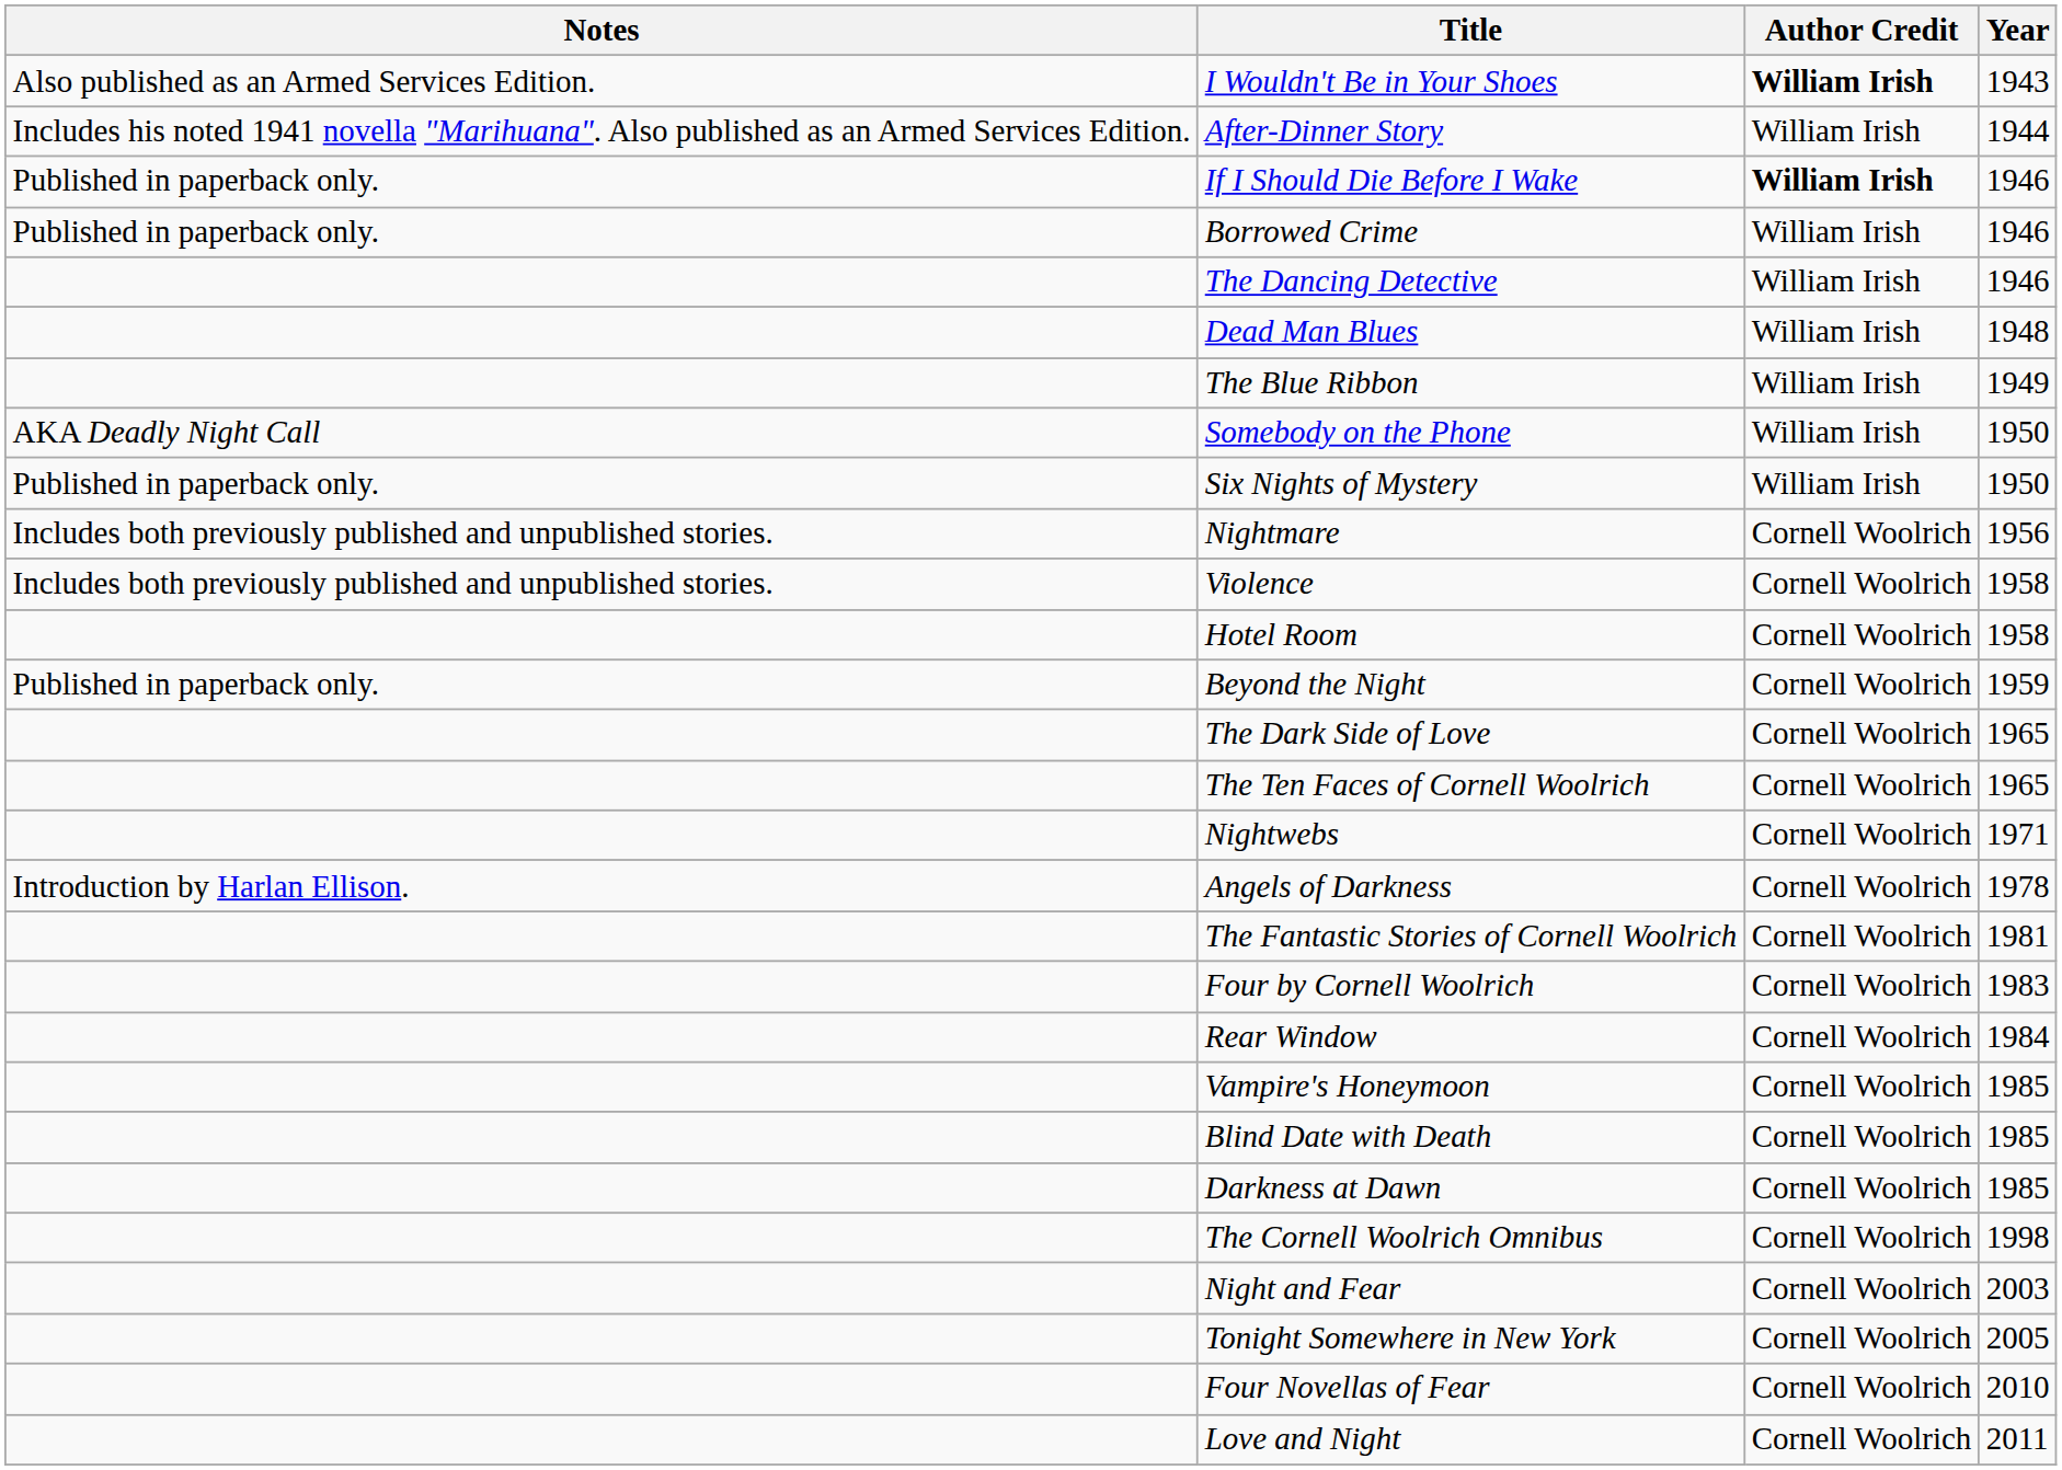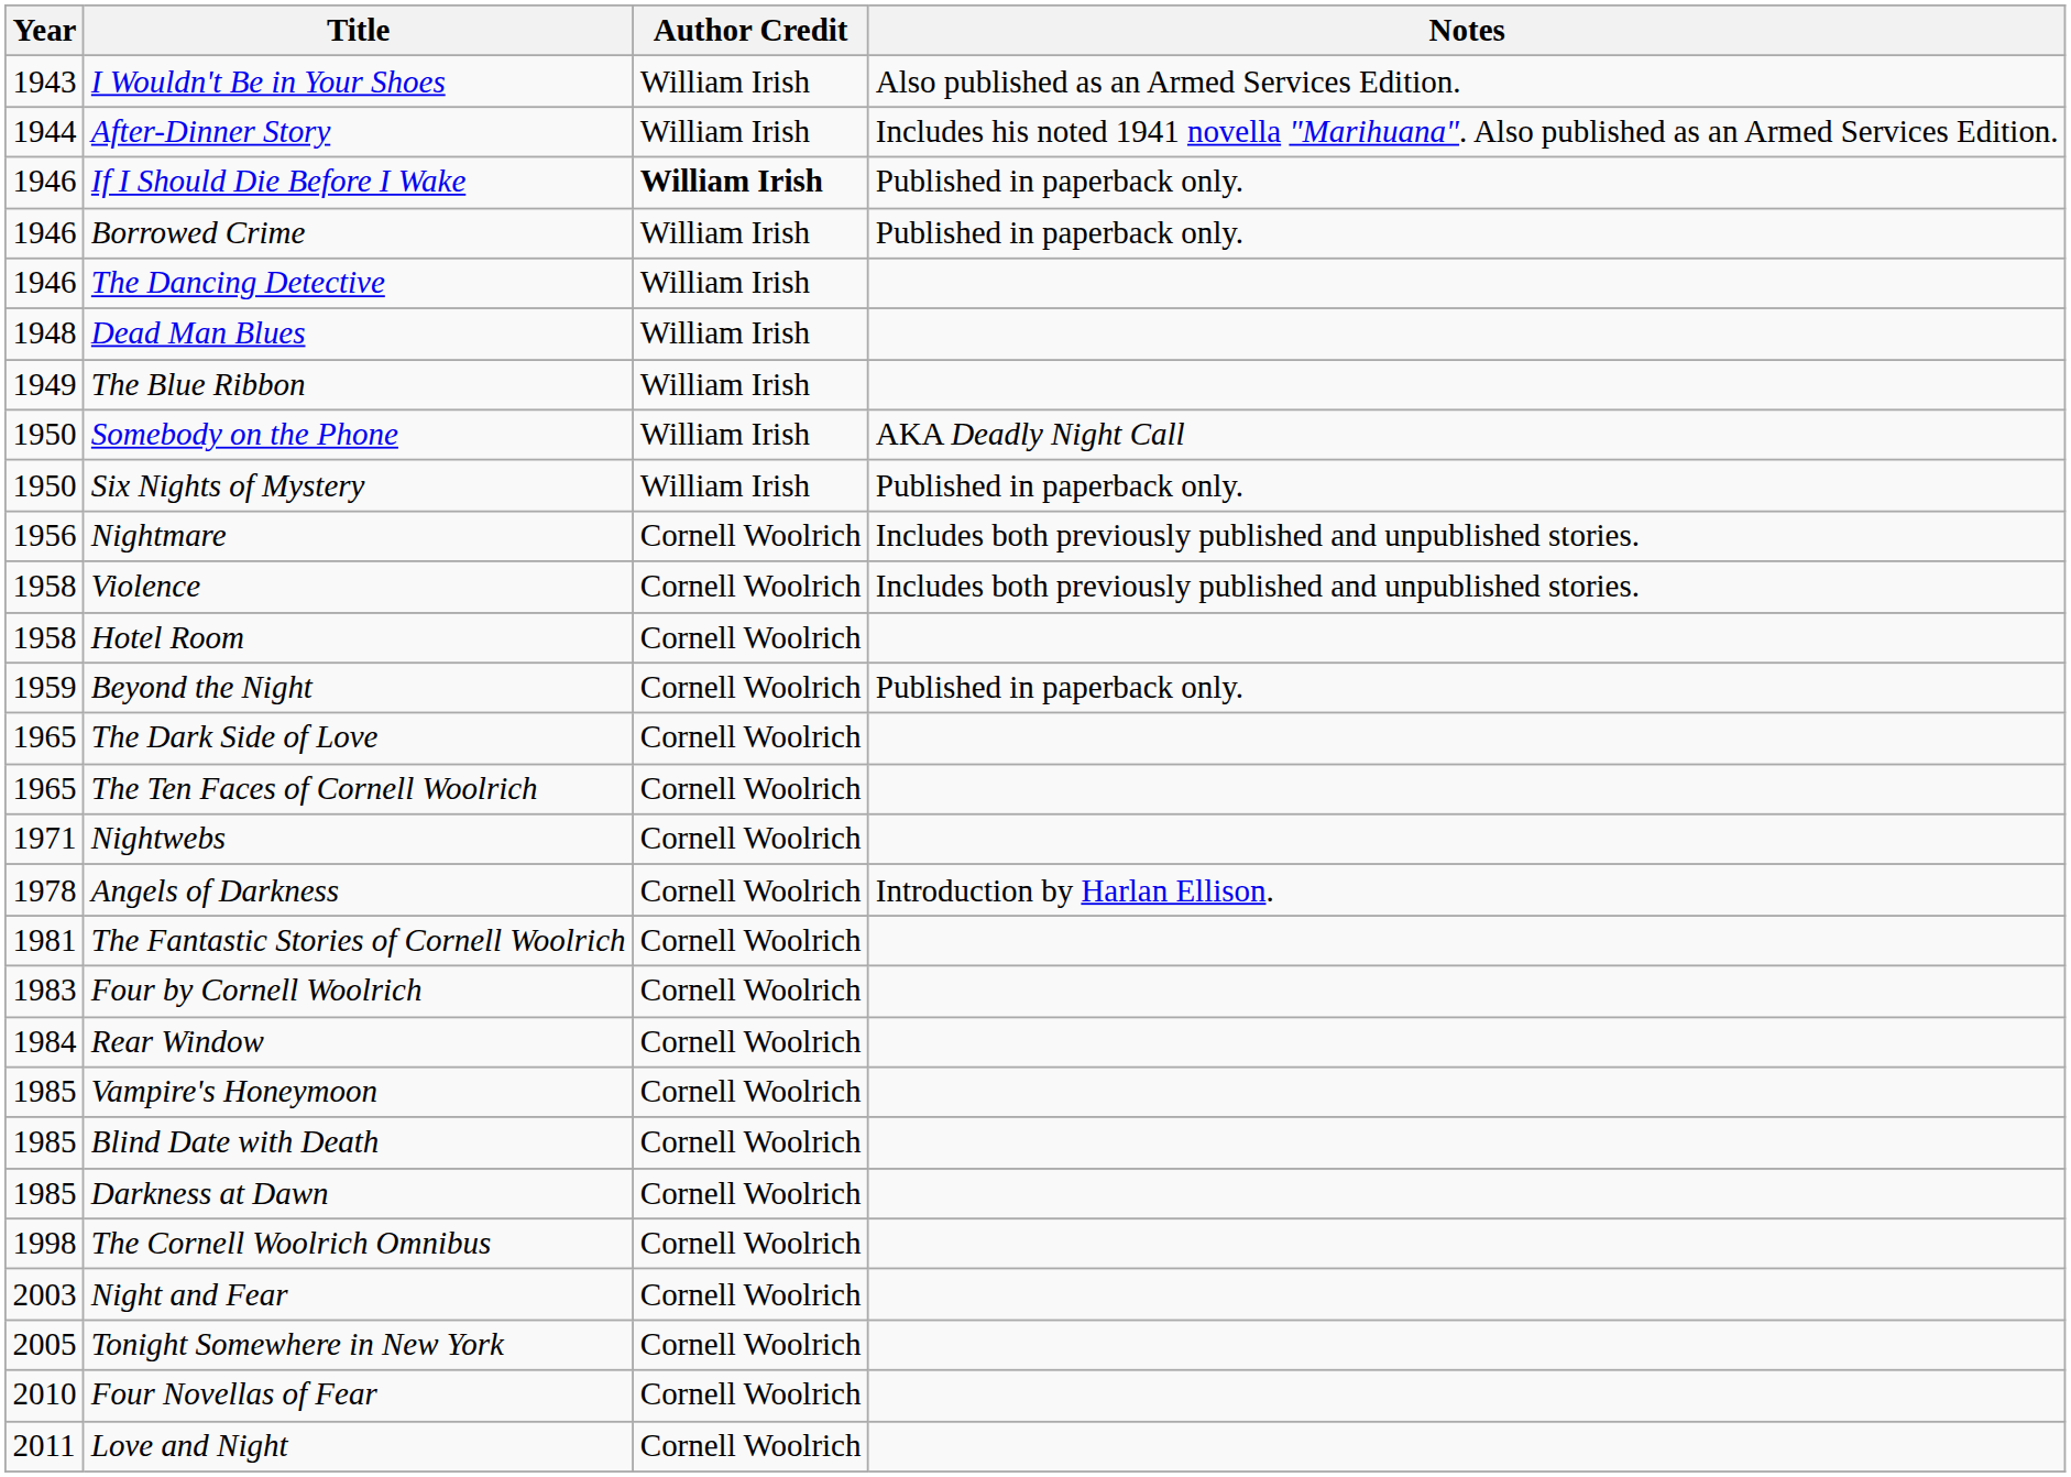columns swapped: Year <-> Notes
I Wouldn't Be in Your Shoes | Author Credit: bold -> normal
